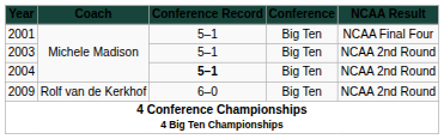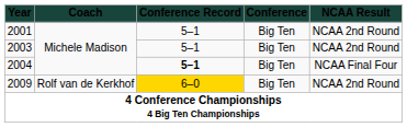2001 | column 5: NCAA Final Four -> NCAA 2nd Round
2004 | column 5: NCAA 2nd Round -> NCAA Final Four
2009 | column 3: no background -> gold background
